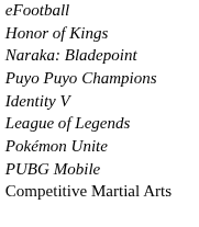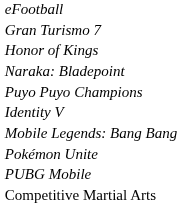+ row: Gran Turismo 7
- row: League of Legends
+ row: Mobile Legends: Bang Bang
